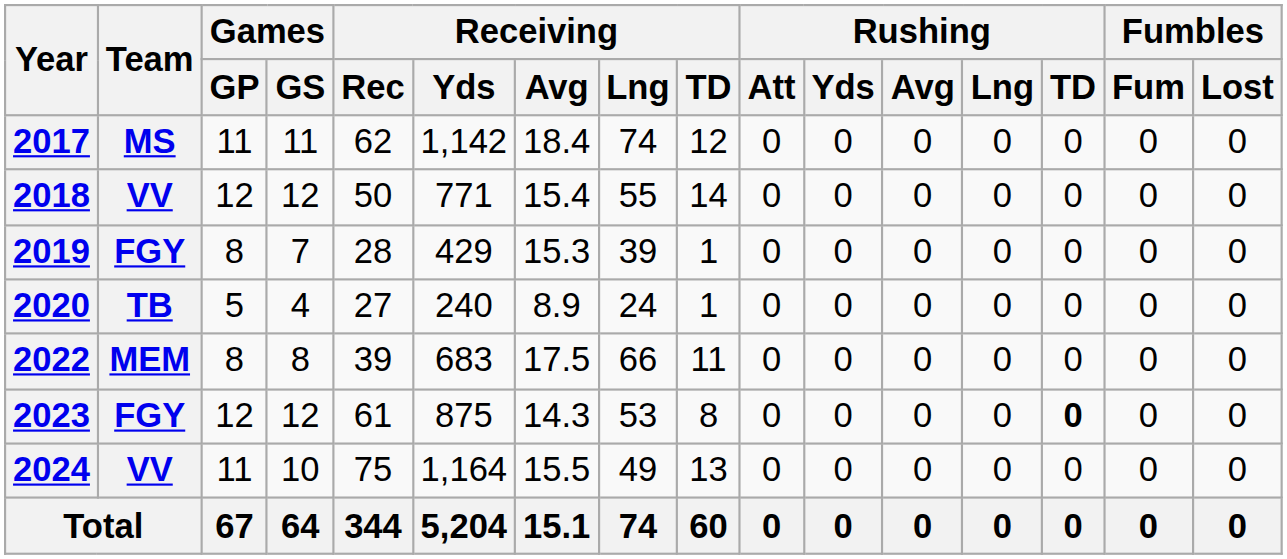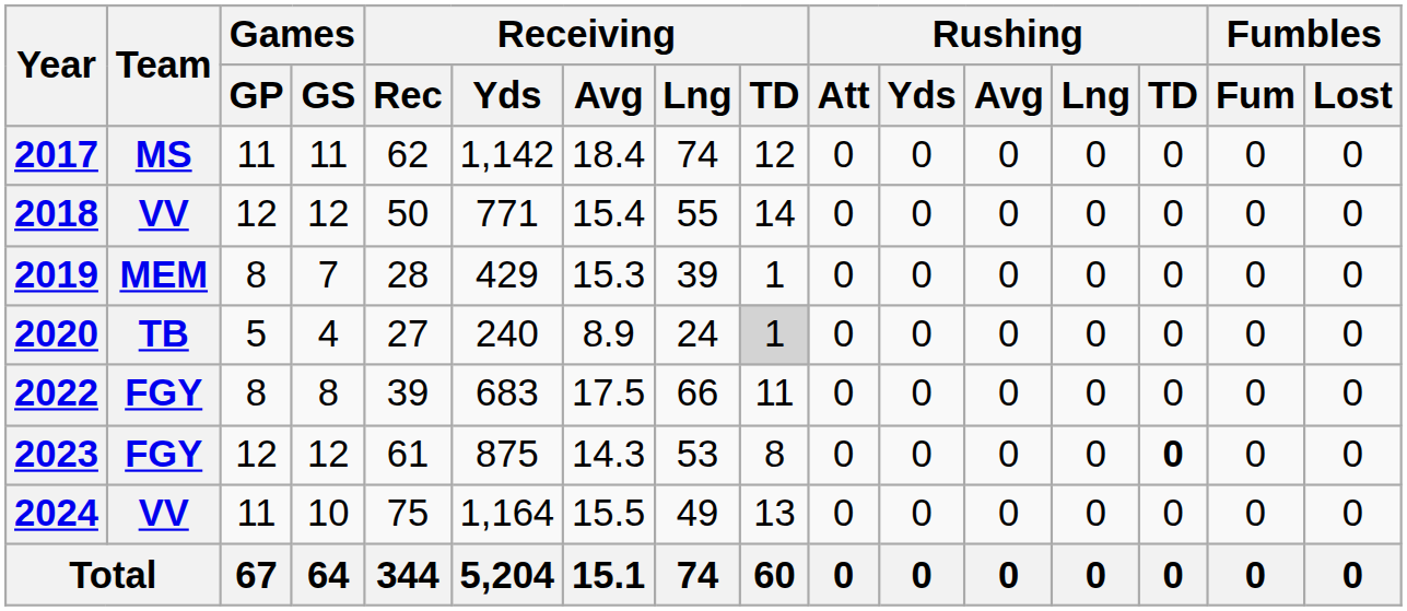2019 | Team: FGY -> MEM
2020 | Receiving / TD: no background -> lightgrey background
2022 | Team: MEM -> FGY
